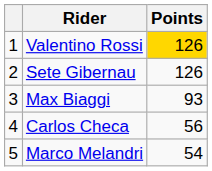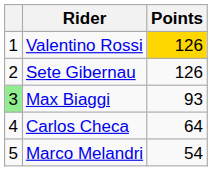Max Biaggi | column 1: no background -> lightgreen background
Carlos Checa | Points: 56 -> 64
